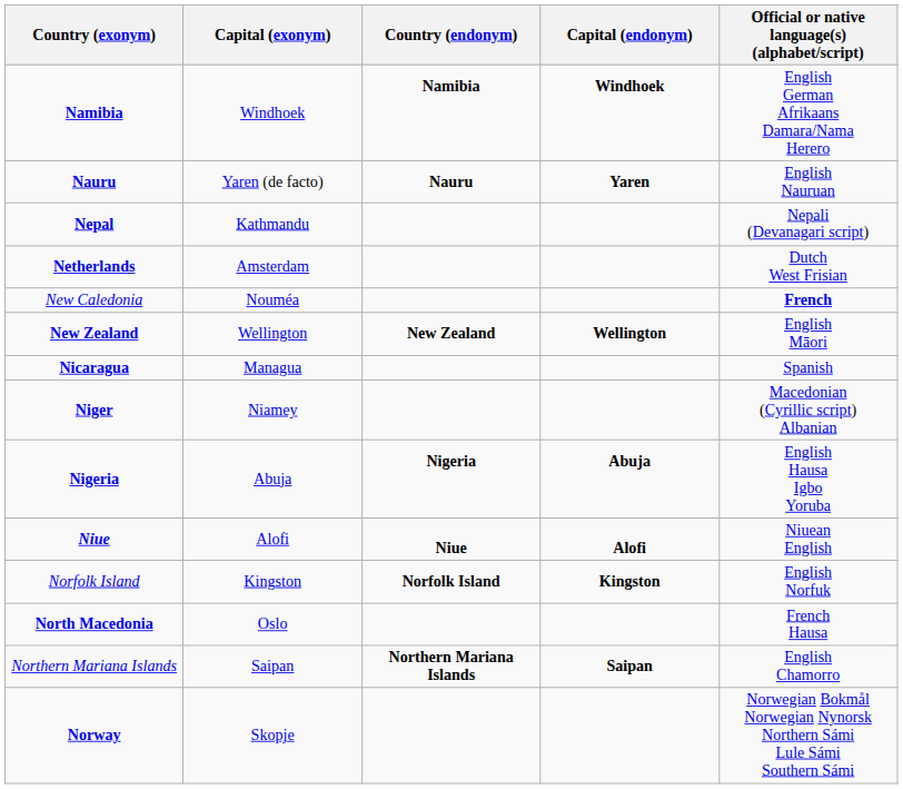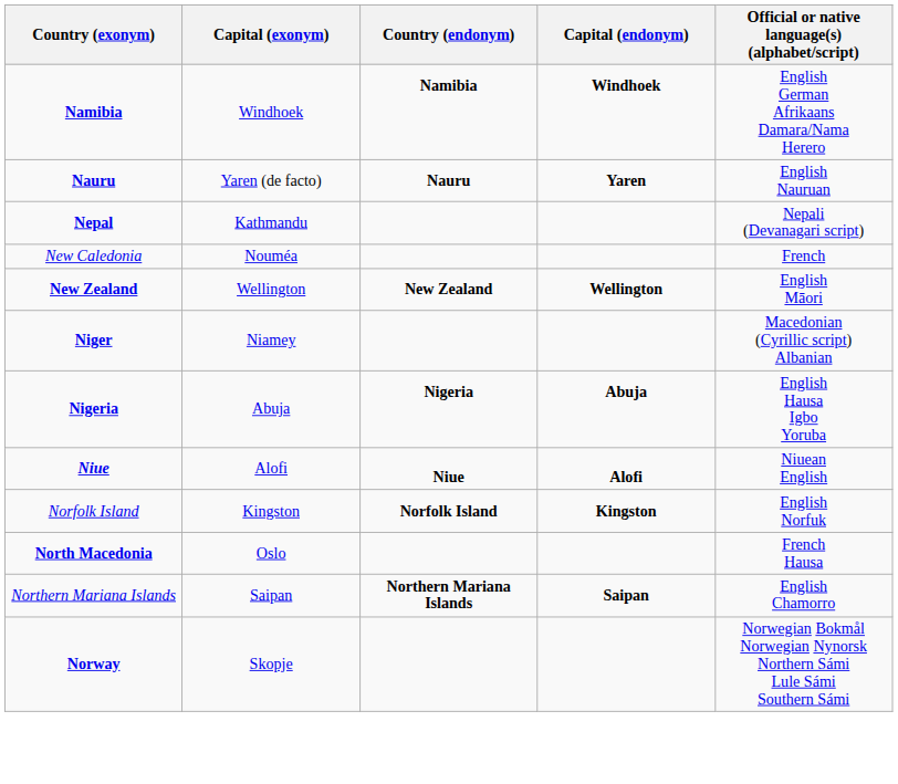- row: Netherlands | Amsterdam | Dutch West Frisian
New Caledonia | Official or native language(s) (alphabet/script): bold -> normal
- row: Nicaragua | Managua | Spanish
